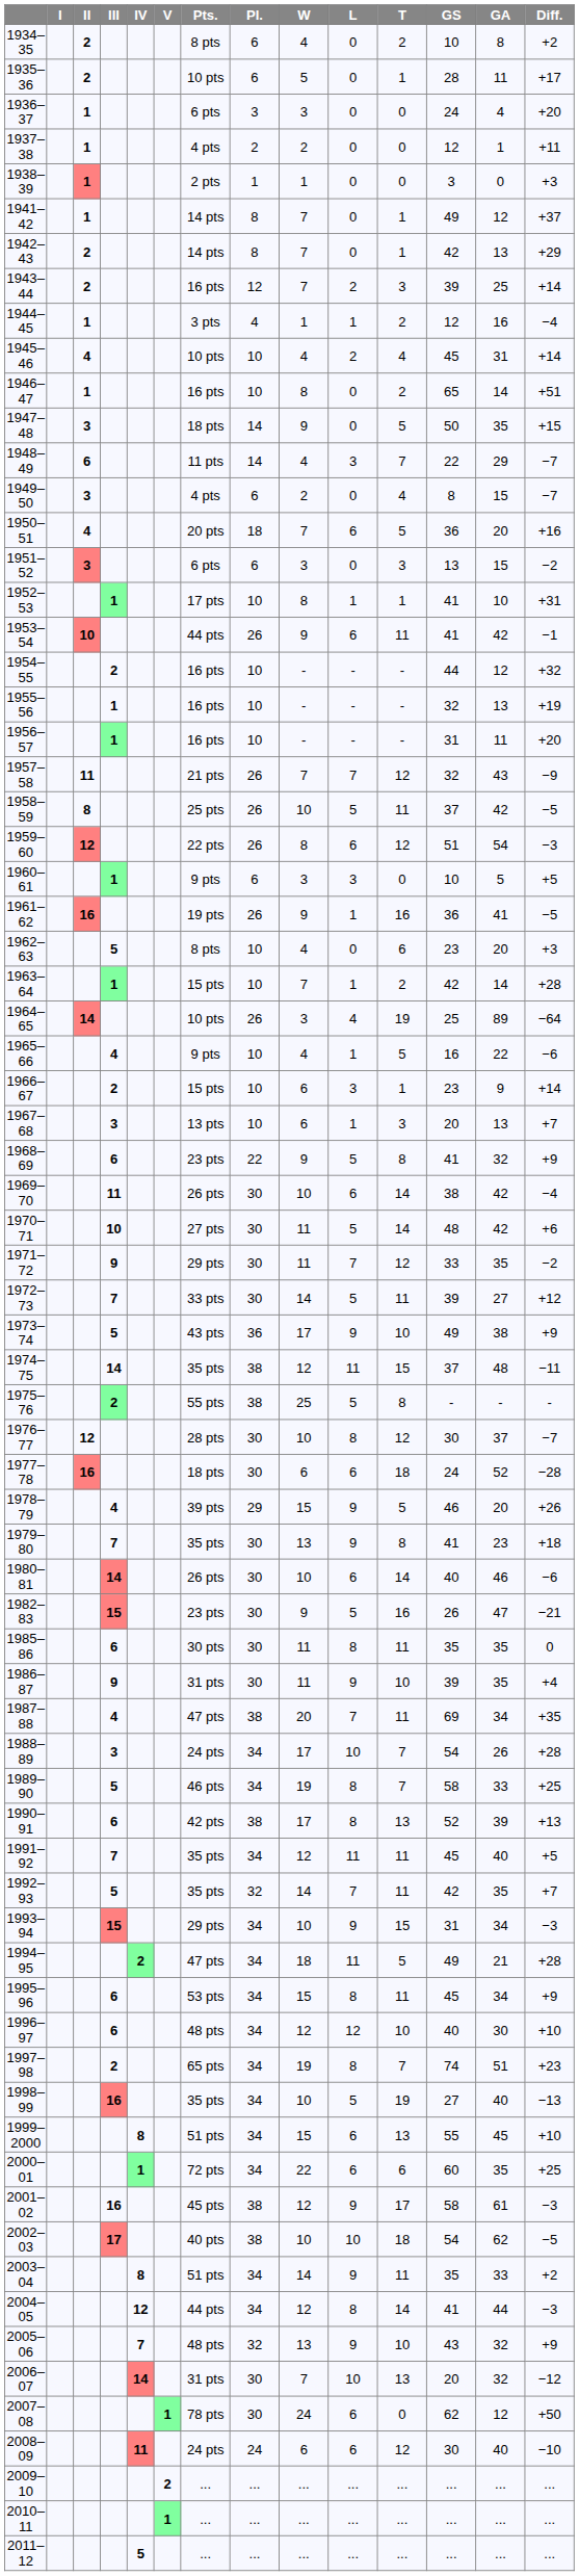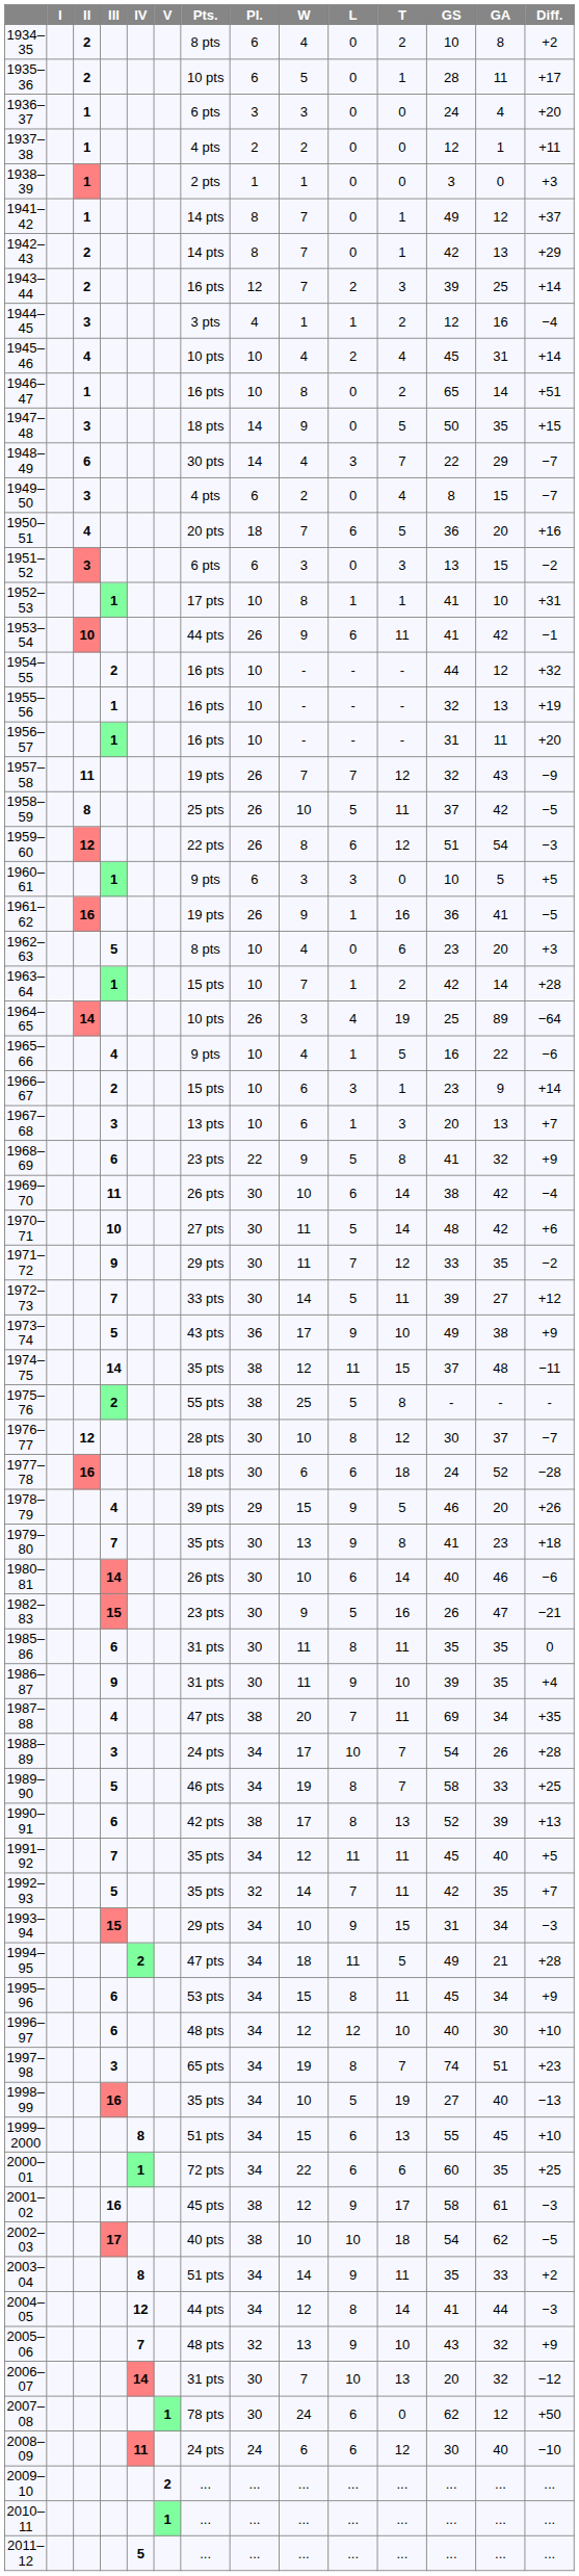1944–45 | II: 1 -> 3
1948–49 | Pts.: 11 pts -> 30 pts
1957–58 | Pts.: 21 pts -> 19 pts
1985–86 | Pts.: 30 pts -> 31 pts
1997–98 | III: 2 -> 3
